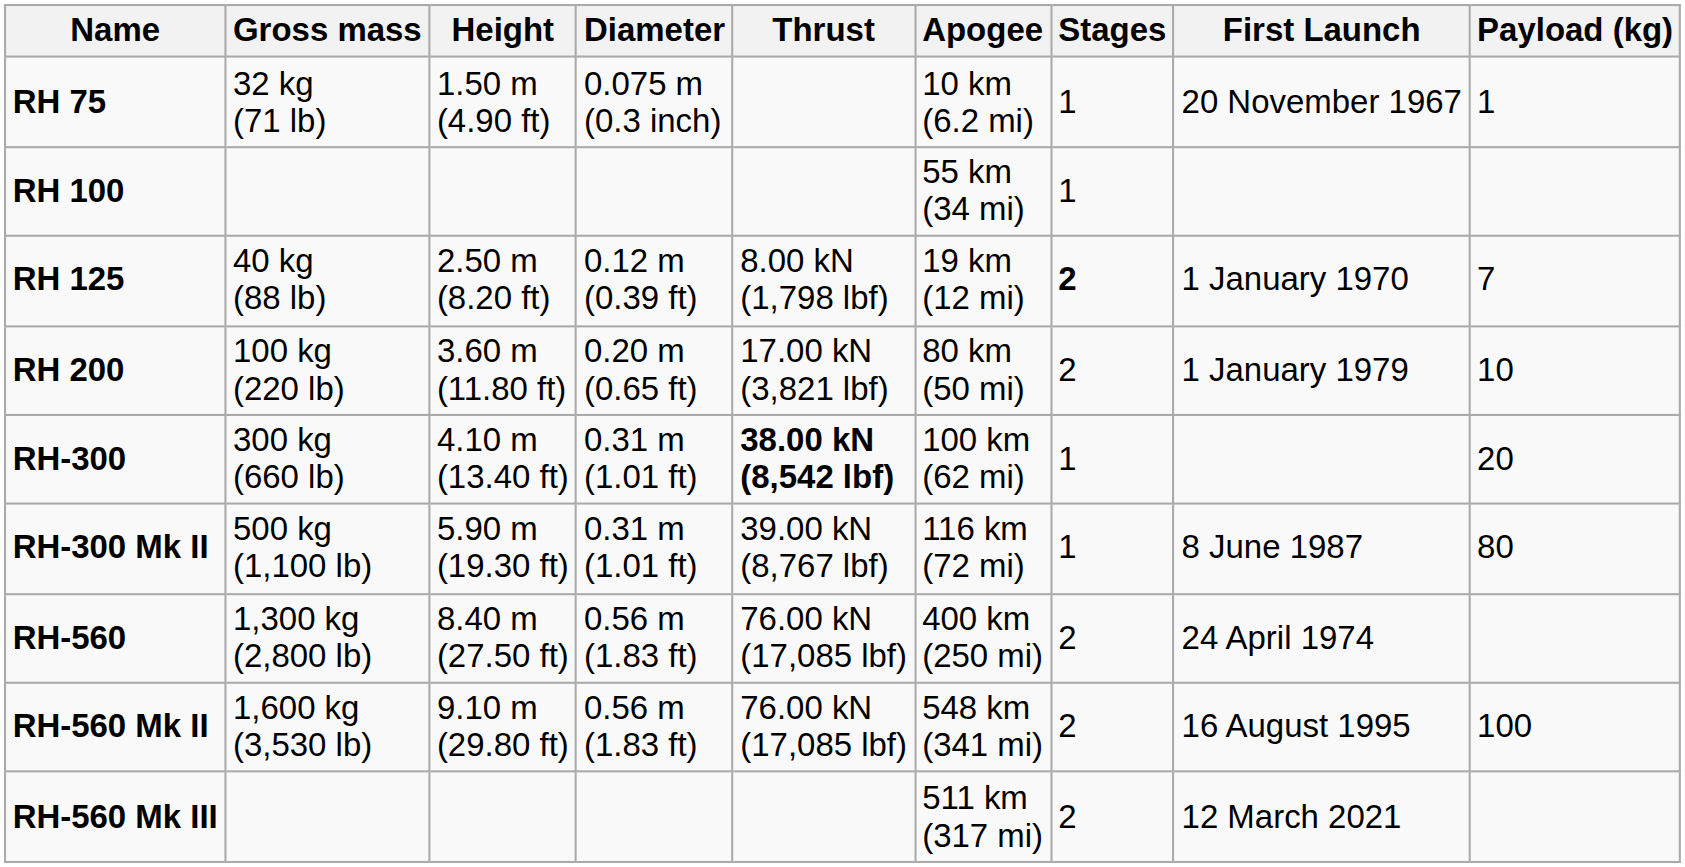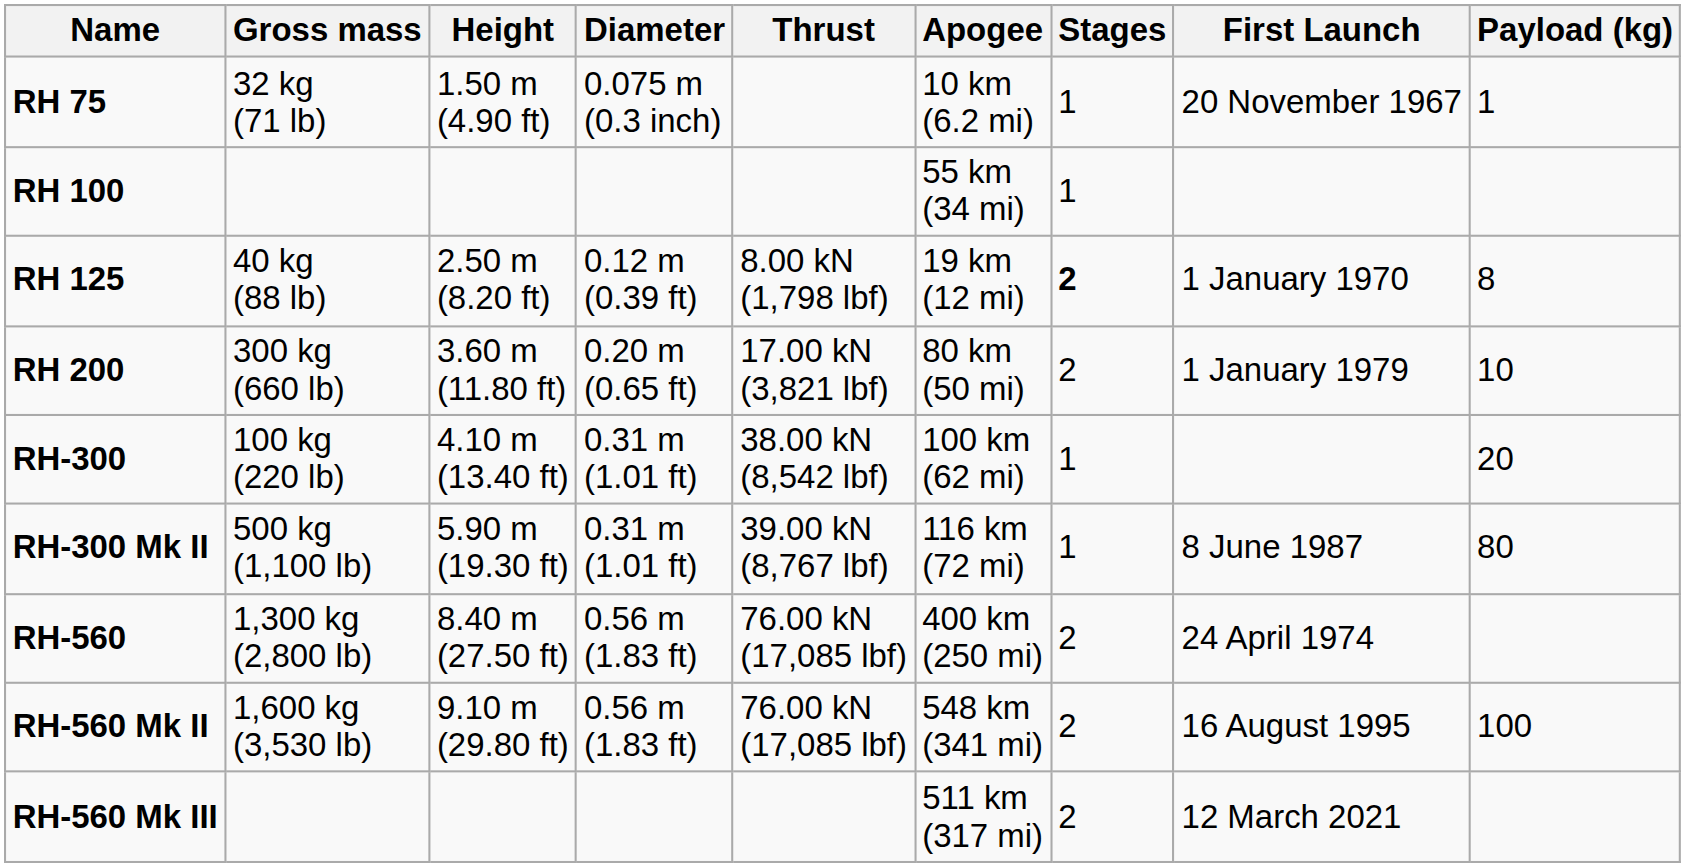RH 125 | Payload (kg): 7 -> 8
RH 200 | Gross mass: 100 kg (220 lb) -> 300 kg (660 lb)
RH-300 | Gross mass: 300 kg (660 lb) -> 100 kg (220 lb)
RH-300 | Thrust: bold -> normal
